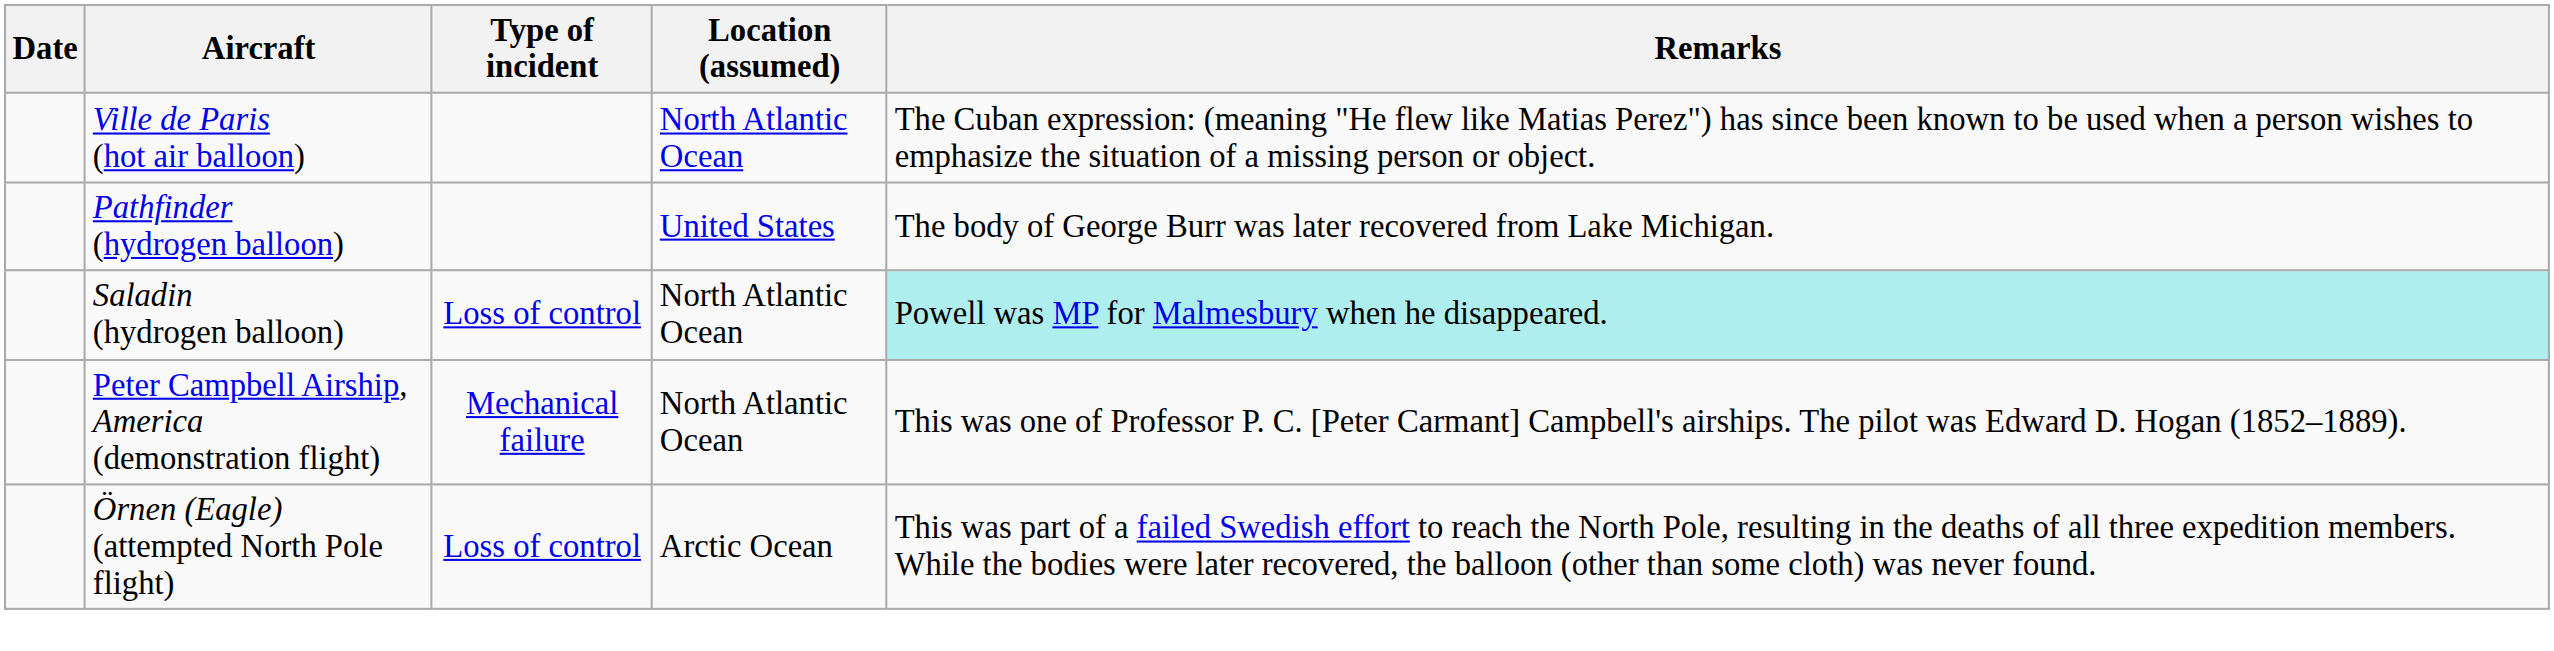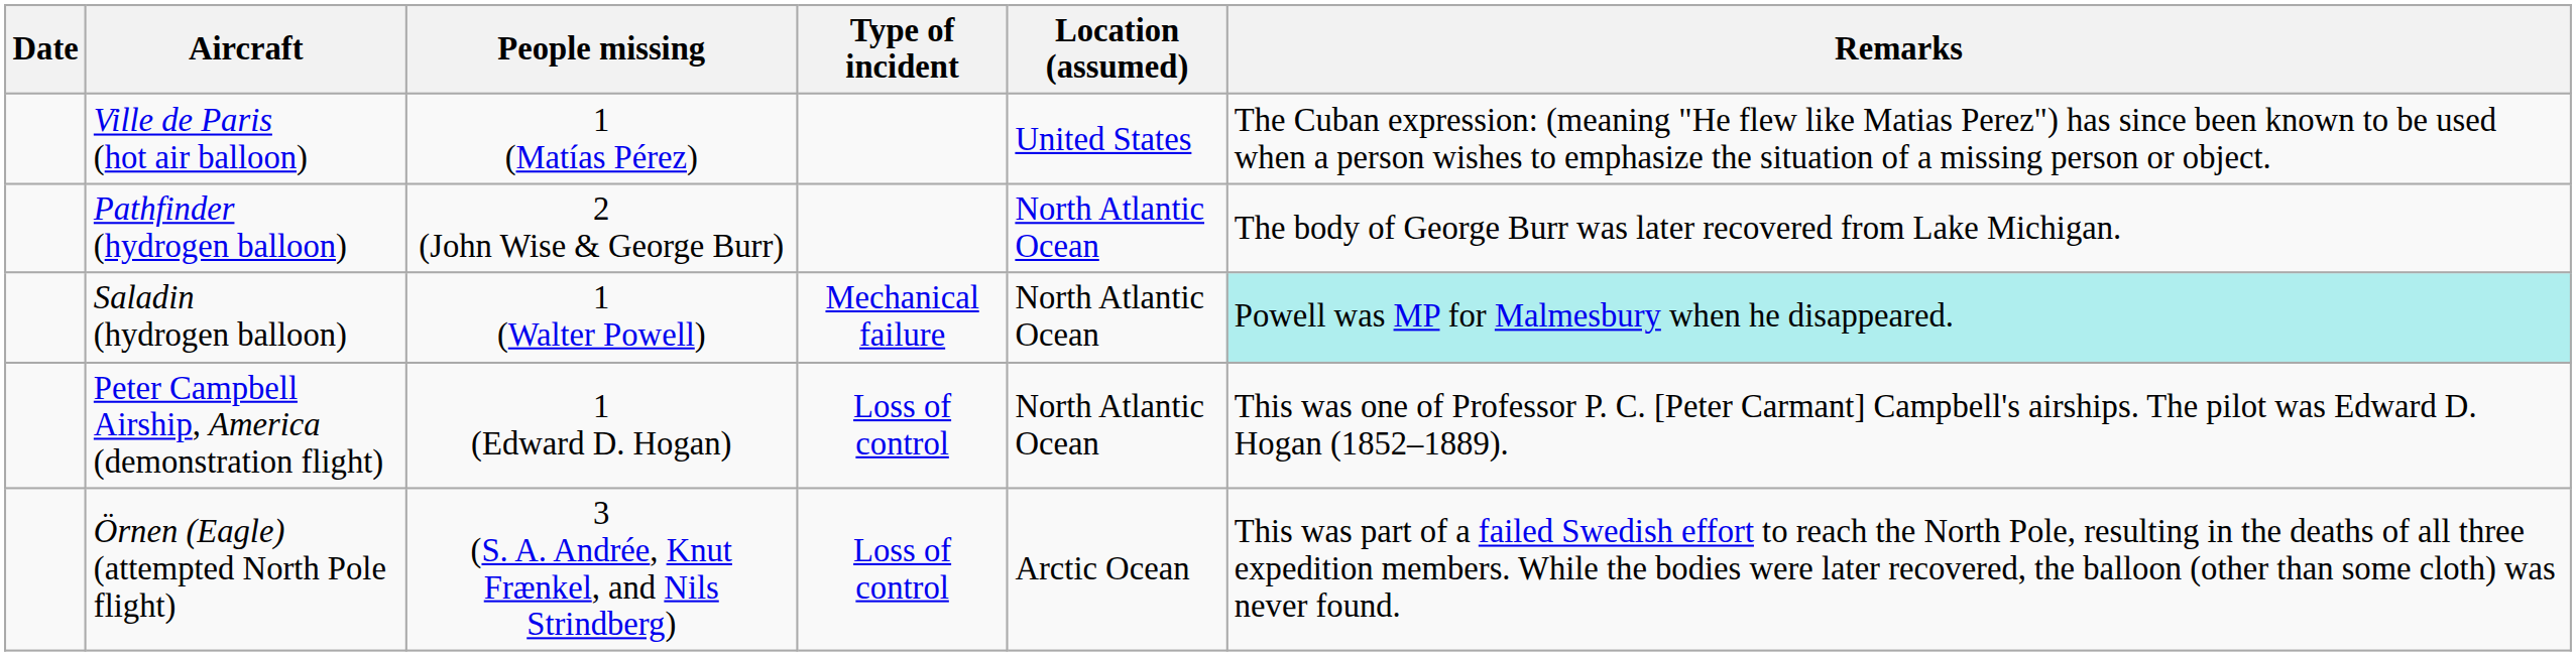+ column: People missing | 1 (Matías Pérez) | 2 (John Wise & George Burr) | 1 (Walter Powell) | 1 (Edward D. Hogan) | 3 (S. A. Andrée, Knut Frænkel, and Nils Strindberg)
Ville de Paris (hot air balloon) | Location (assumed): North Atlantic Ocean -> United States
Pathfinder (hydrogen balloon) | Location (assumed): United States -> North Atlantic Ocean
Saladin (hydrogen balloon) | Type of incident: Loss of control -> Mechanical failure
Peter Campbell Airship, America (demonstration flight) | Type of incident: Mechanical failure -> Loss of control
